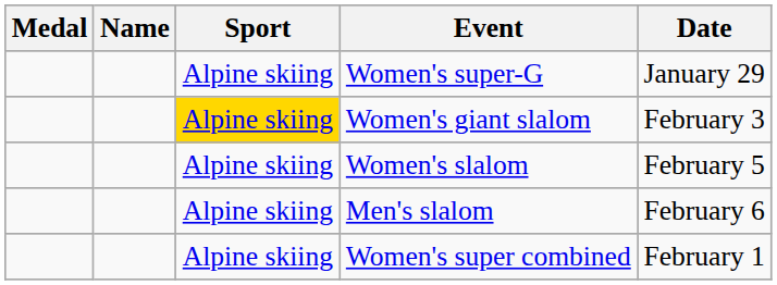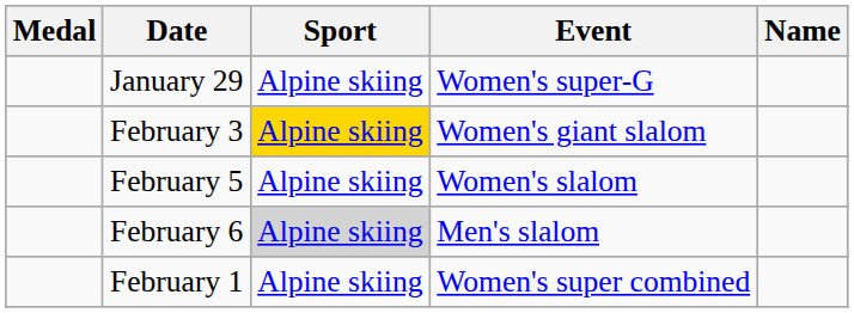columns swapped: Name <-> Date
Men's slalom | Sport: no background -> lightgrey background
